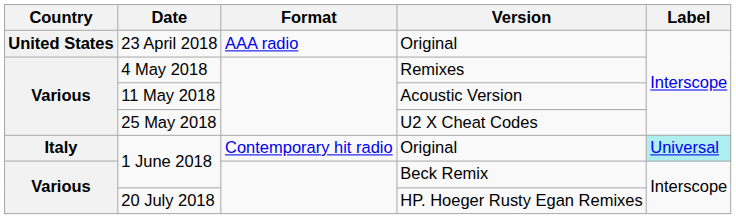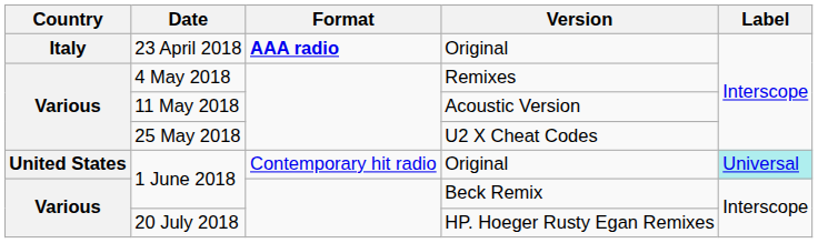23 April 2018 | Country: United States -> Italy
23 April 2018 | Format: normal -> bold
1 June 2018 / Original | Country: Italy -> United States
